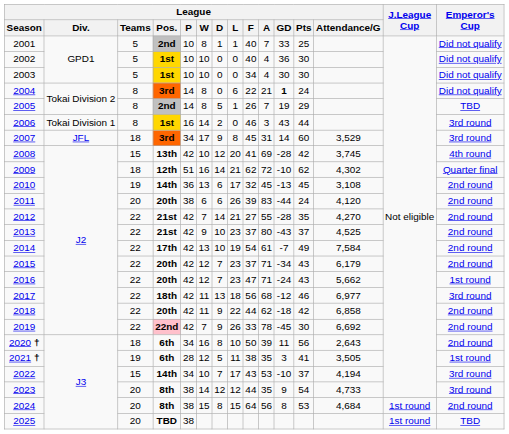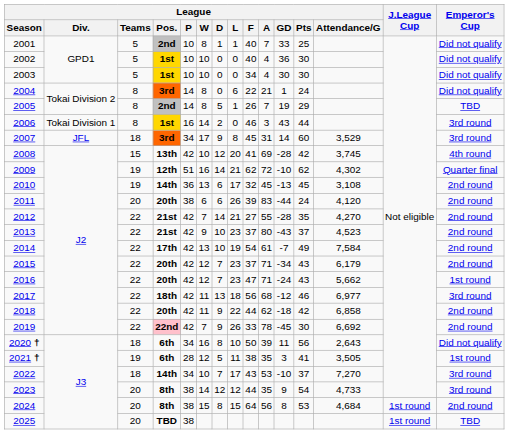2004 | League / GD: bold -> normal
2009 | League / Teams: 18 -> 19
2013 | League / Attendance/G: 4,525 -> 4,523
2020 † | Emperor's Cup: 2nd round -> Did not qualify
2022 | League / Teams: 15 -> 18
2022 | League / Attendance/G: 4,194 -> 7,270
